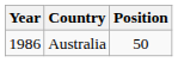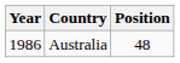Australia | Position: 50 -> 48
